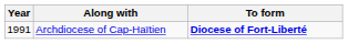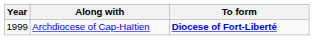Archdiocese of Cap-Haïtien | Year: 1991 -> 1999
